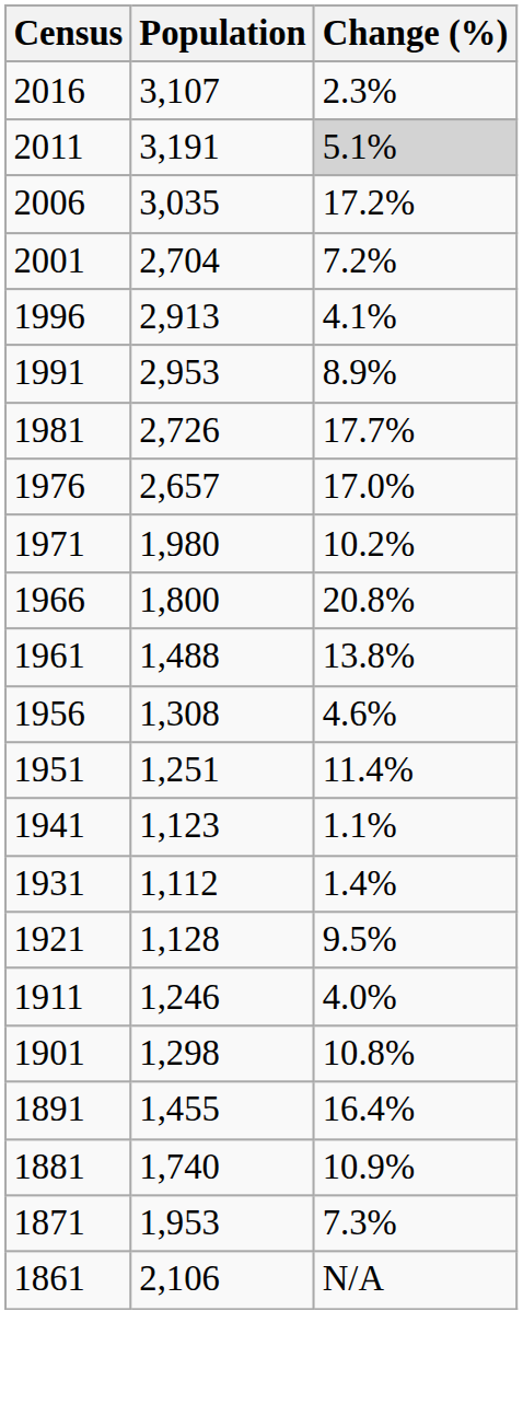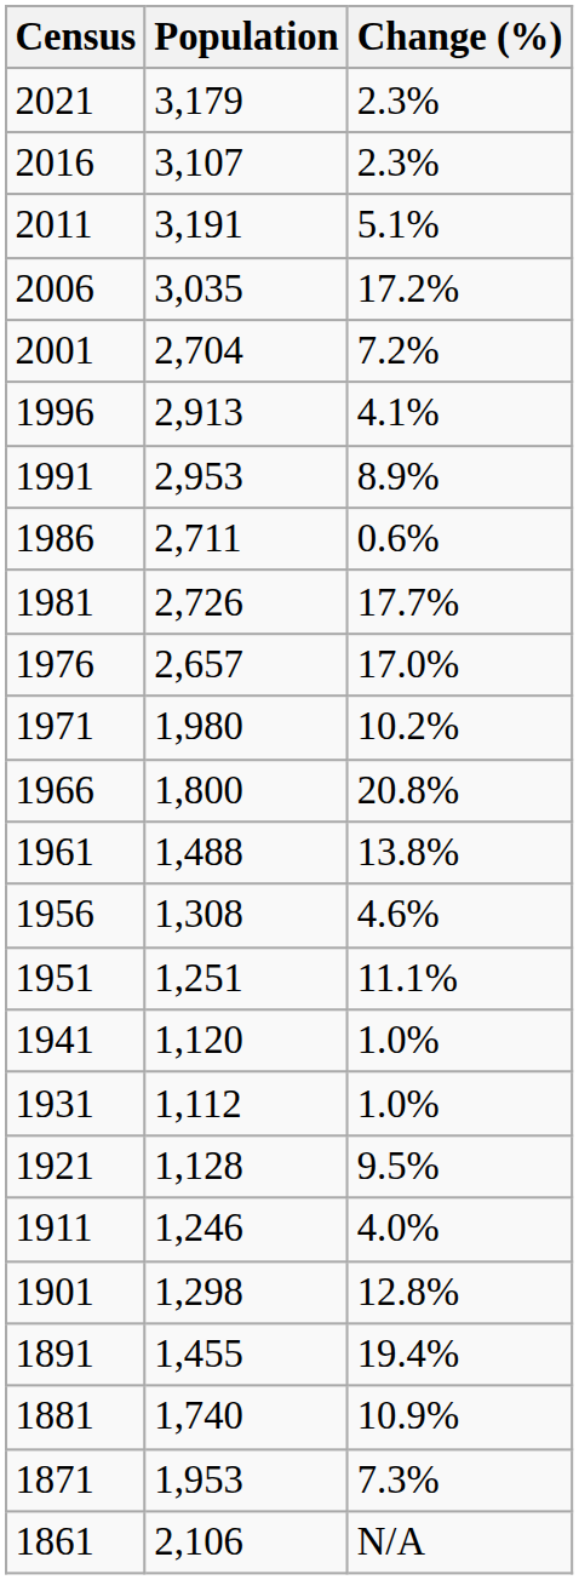+ row: 2021 | 3,179 | 2.3%
2011 | Change (%): lightgrey background -> no background
+ row: 1986 | 2,711 | 0.6%
1951 | Change (%): 11.4% -> 11.1%
1941 | Population: 1,123 -> 1,120
1941 | Change (%): 1.1% -> 1.0%
1931 | Change (%): 1.4% -> 1.0%
1901 | Change (%): 10.8% -> 12.8%
1891 | Change (%): 16.4% -> 19.4%
